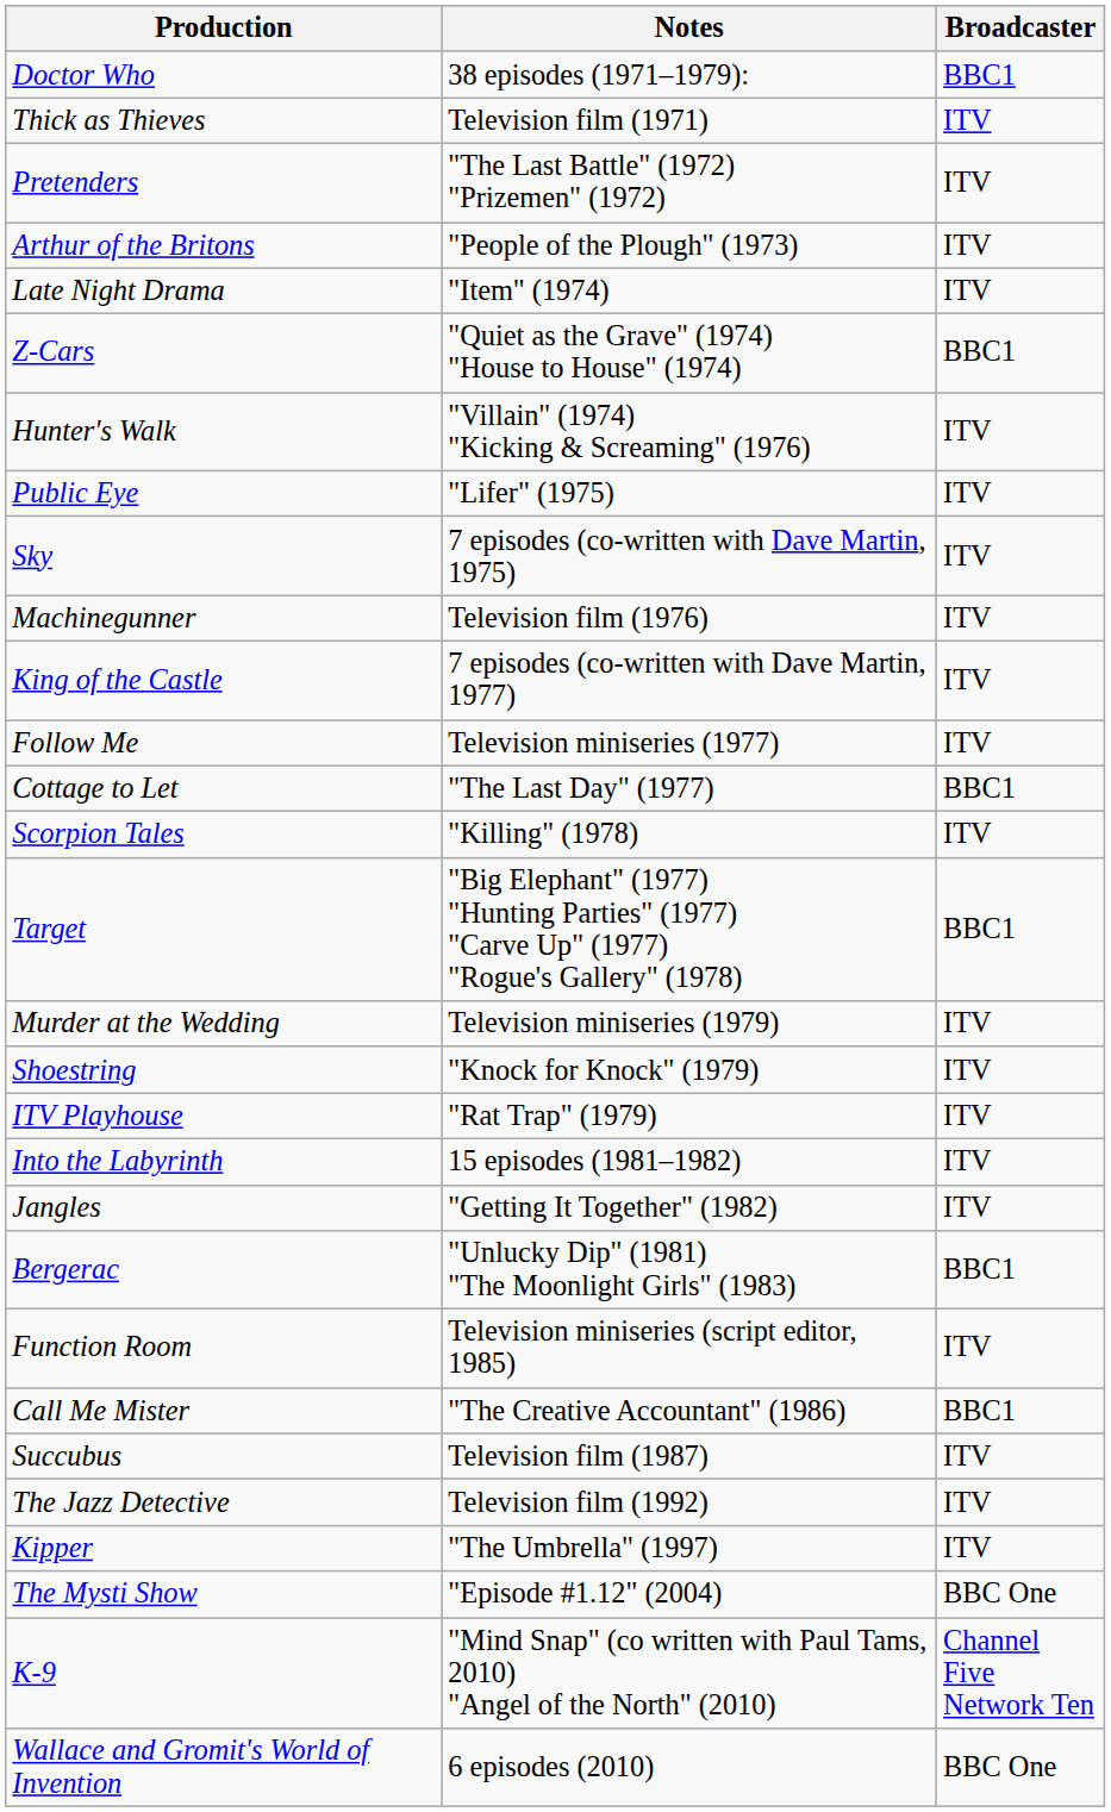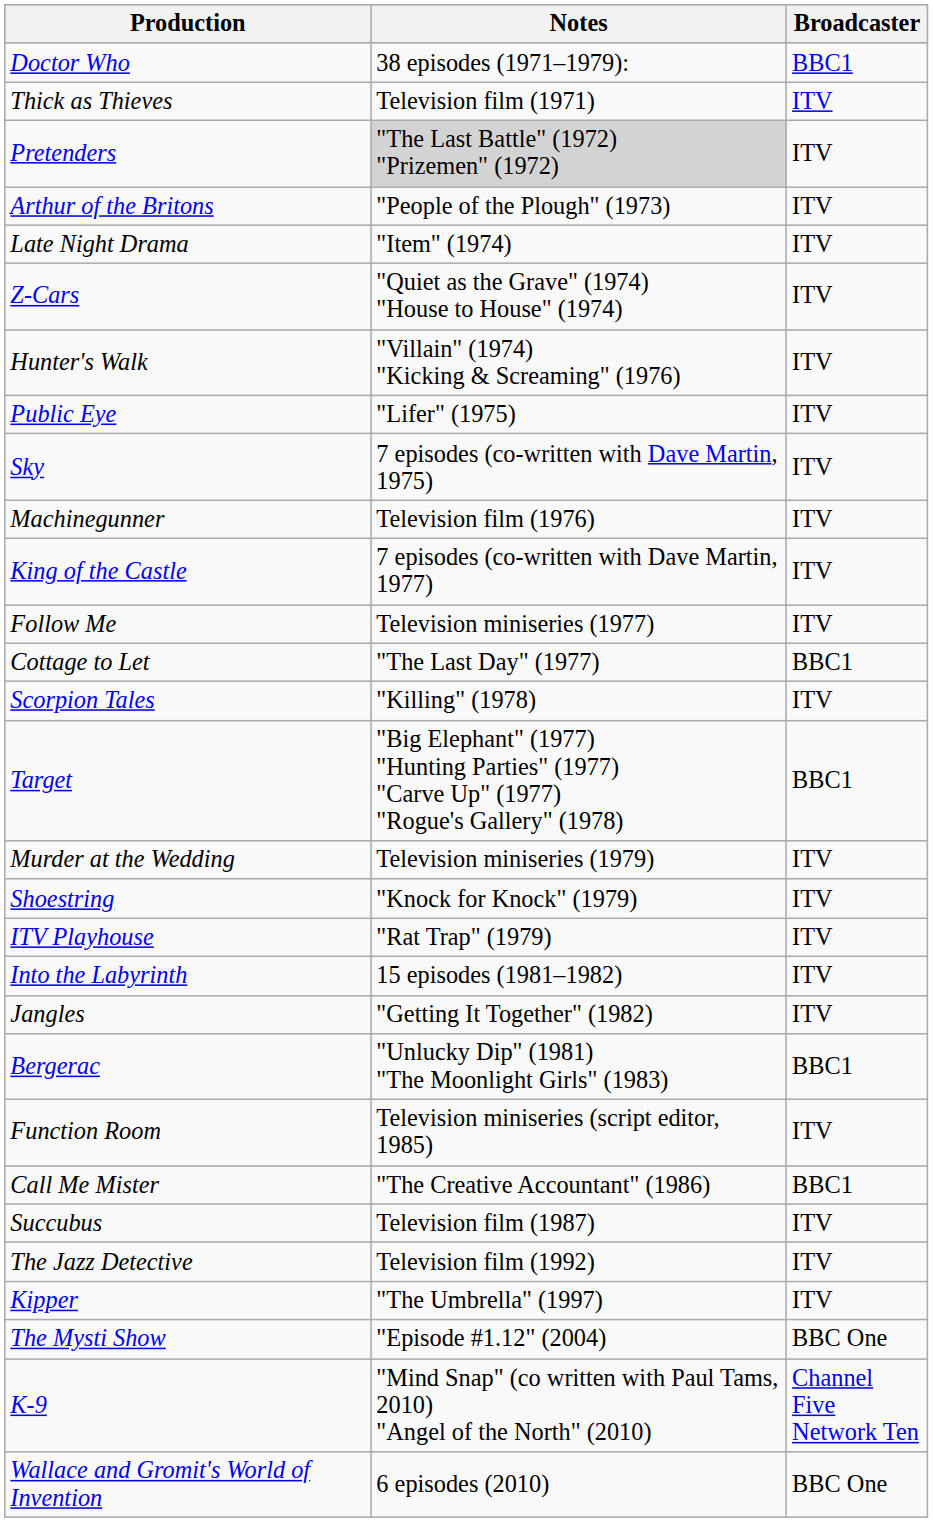Pretenders | Notes: no background -> lightgrey background
Z-Cars | Broadcaster: BBC1 -> ITV
